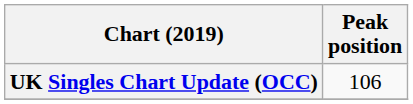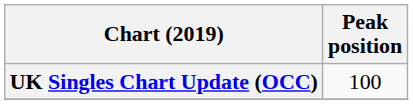UK Singles Chart Update (OCC) | Peak position: 106 -> 100
